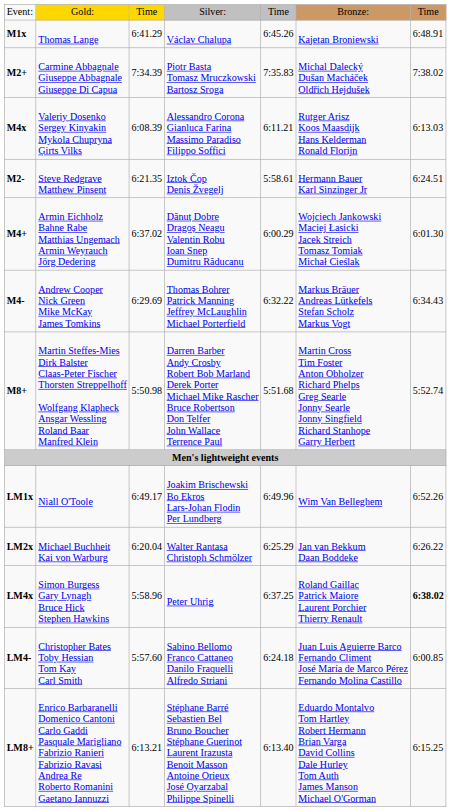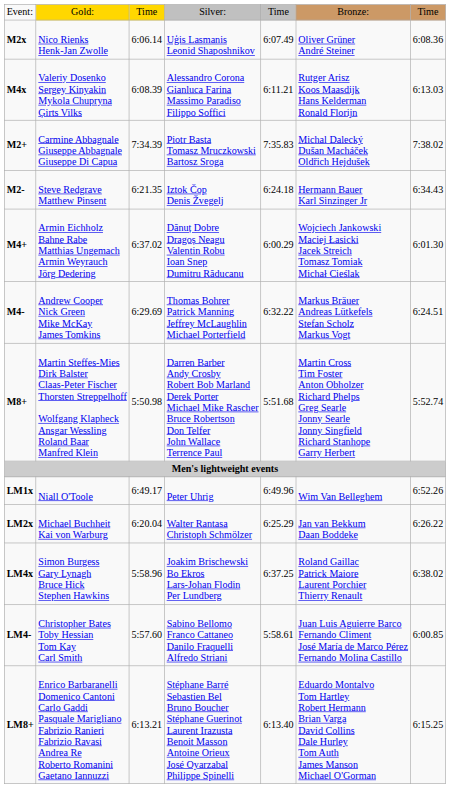- row: M1x | Thomas Lange | 6:41.29 | Václav Chalupa | 6:45.26 | Kajetan Broniewski | 6:48.91
+ row: M2x | Nico Rienks Henk-Jan Zwolle | 6:06.14 | Uģis Lasmanis Leonid Shaposhnikov | 6:07.49 | Oliver Grüner André Steiner | 6:08.36
rows swapped: M4x <-> M2+
M2- | column 5: 5:58.61 -> 6:24.18
M2- | column 7: 6:24.51 -> 6:34.43
M4- | column 7: 6:34.43 -> 6:24.51
LM1x | column 4: Joakim Brischewski Bo Ekros Lars-Johan Flodin Per Lundberg -> Peter Uhrig
LM4x | column 4: Peter Uhrig -> Joakim Brischewski Bo Ekros Lars-Johan Flodin Per Lundberg
LM4x | column 7: bold -> normal
LM4- | column 5: 6:24.18 -> 5:58.61
